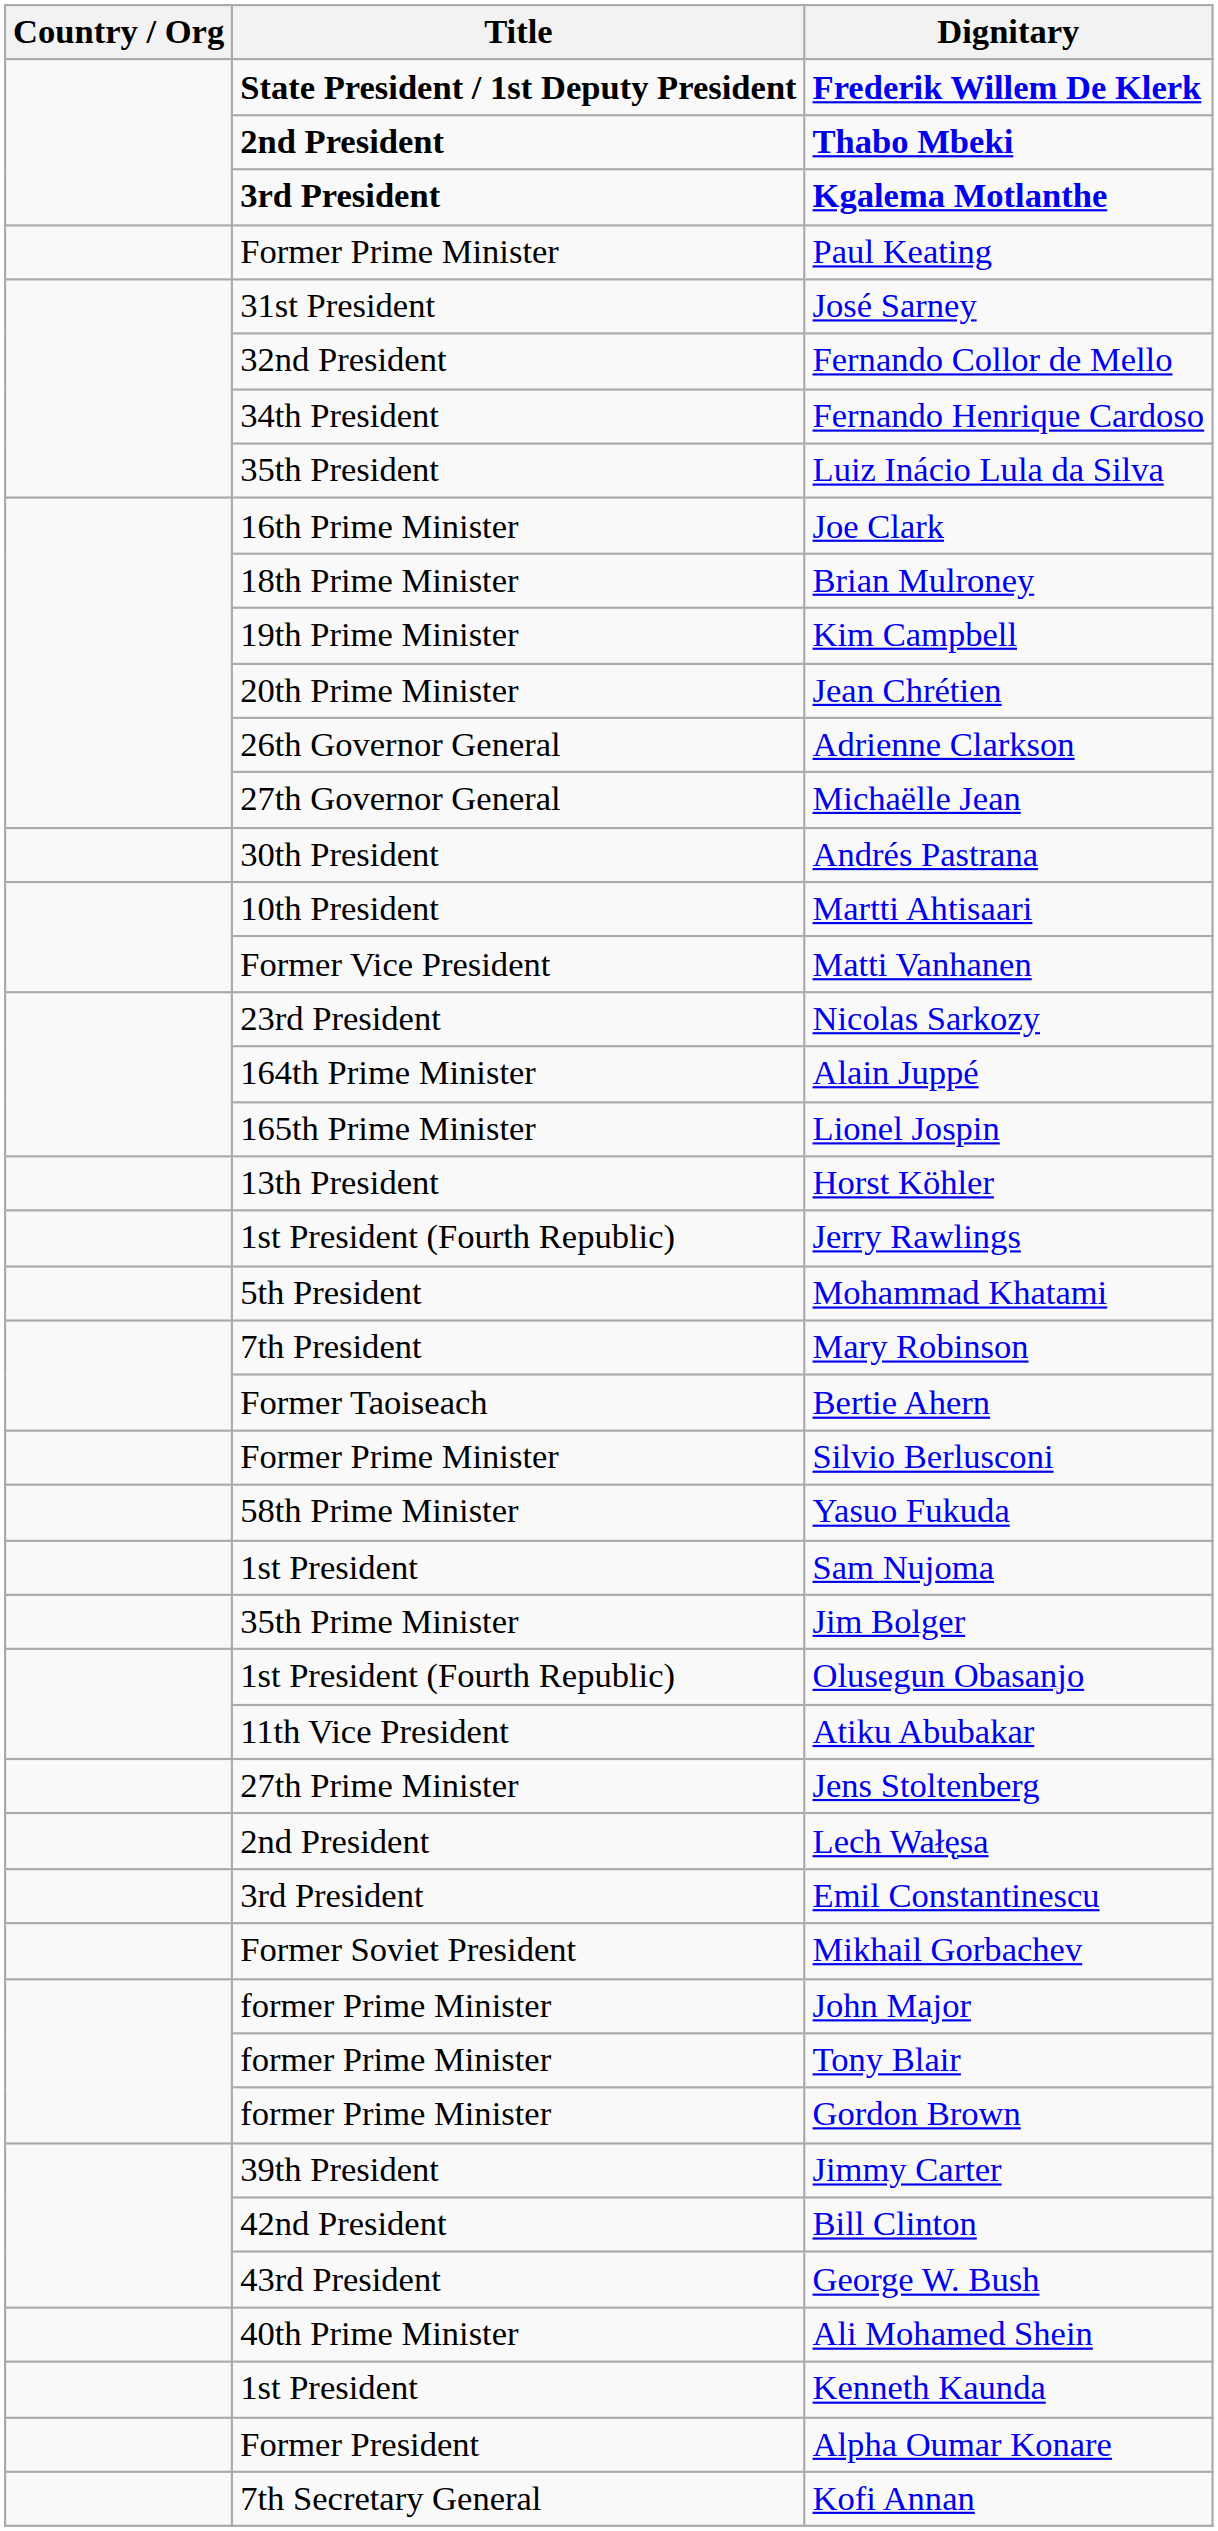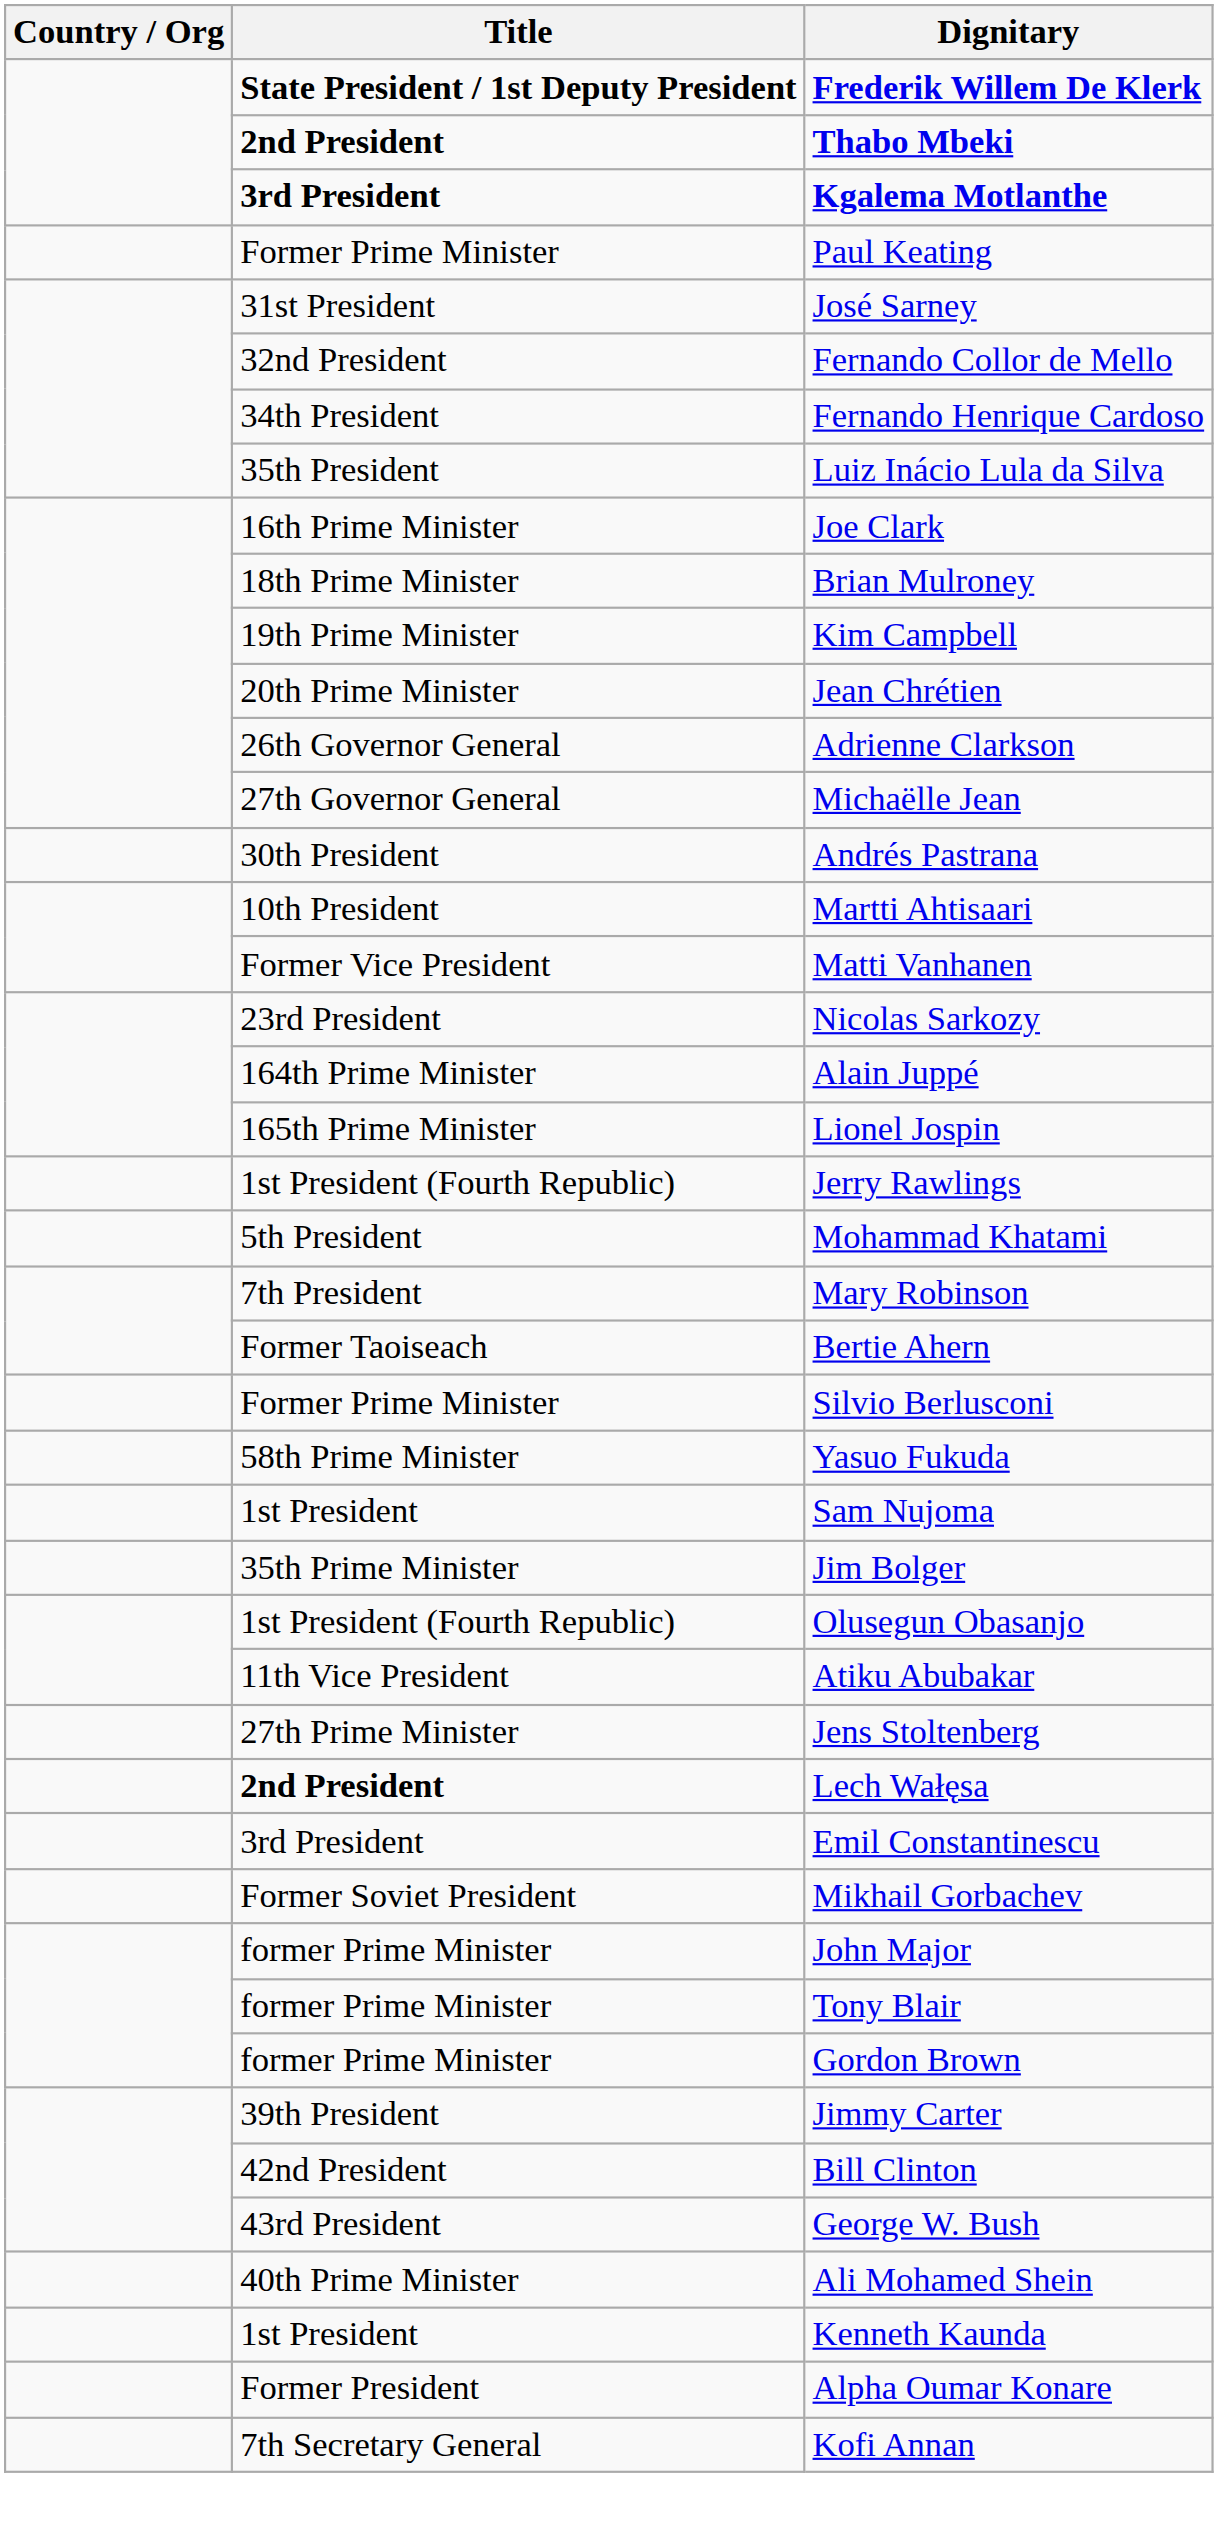- row: 13th President | Horst Köhler
Lech Wałęsa | Title: normal -> bold
